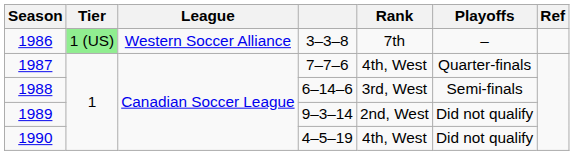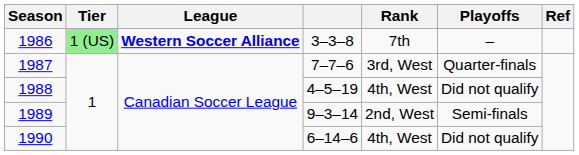1986 | League: normal -> bold
1987 | Rank: 4th, West -> 3rd, West
1988 | column 4: 6–14–6 -> 4–5–19
1988 | Rank: 3rd, West -> 4th, West
1988 | Playoffs: Semi-finals -> Did not qualify
1989 | Playoffs: Did not qualify -> Semi-finals
1990 | column 4: 4–5–19 -> 6–14–6
